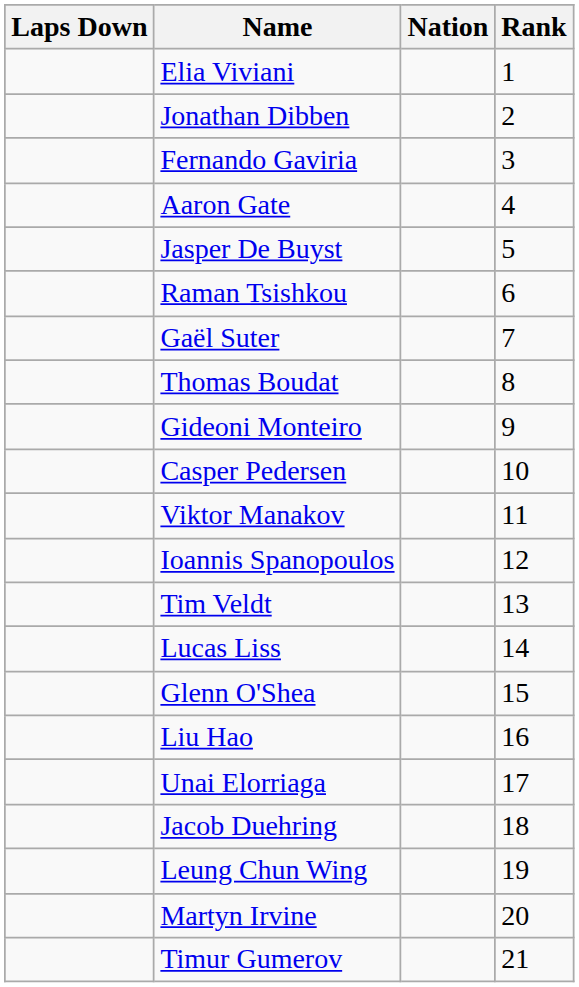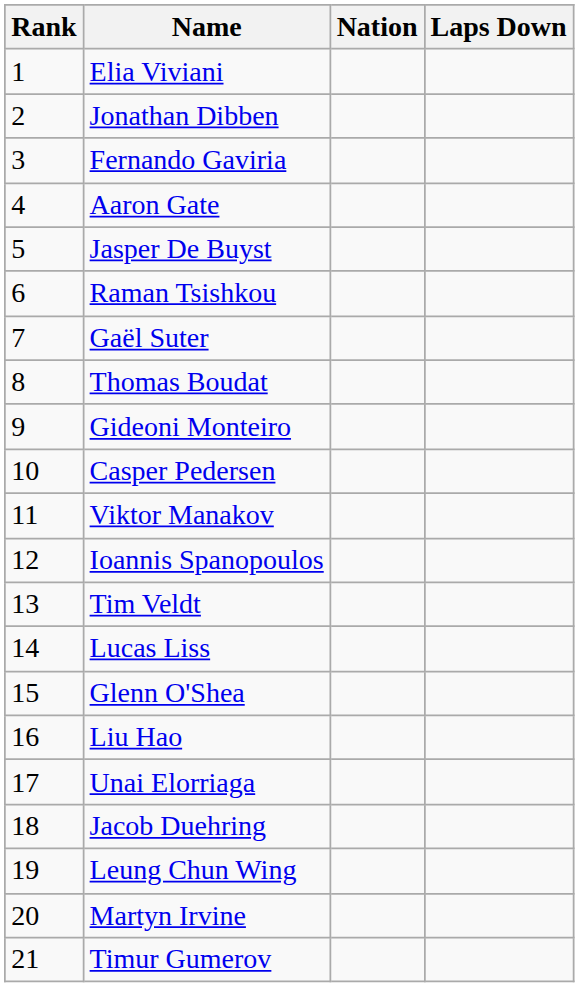columns swapped: Rank <-> Laps Down
